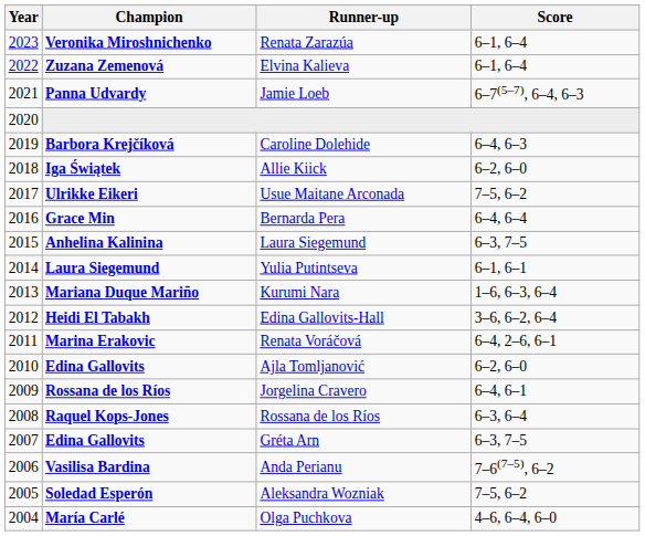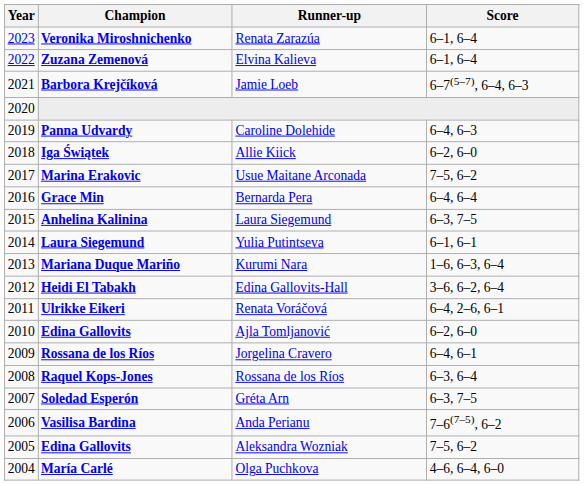Jamie Loeb | Champion: Panna Udvardy -> Barbora Krejčíková
Caroline Dolehide | Champion: Barbora Krejčíková -> Panna Udvardy
Usue Maitane Arconada | Champion: Ulrikke Eikeri -> Marina Erakovic
Renata Voráčová | Champion: Marina Erakovic -> Ulrikke Eikeri
Gréta Arn | Champion: Edina Gallovits -> Soledad Esperón
Aleksandra Wozniak | Champion: Soledad Esperón -> Edina Gallovits
